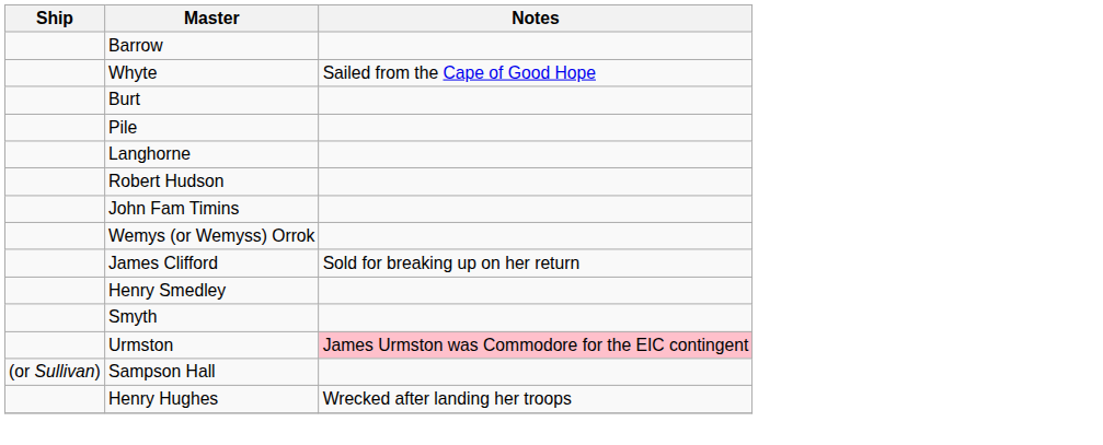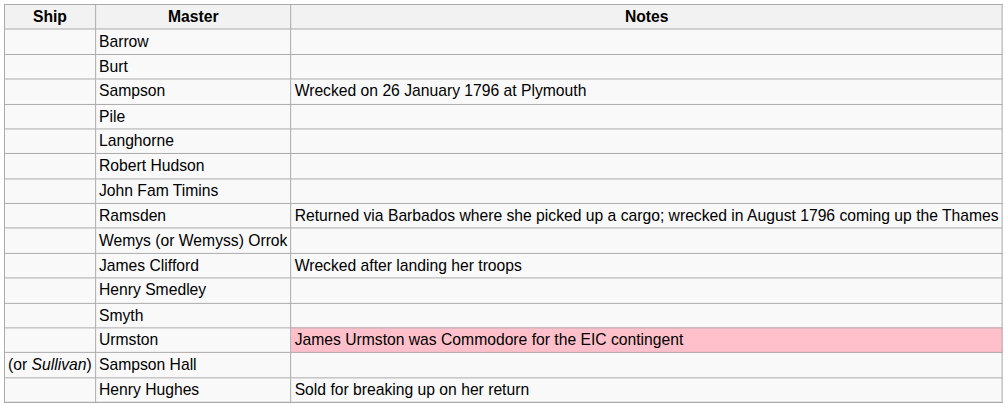- row: Whyte | Sailed from the Cape of Good Hope
+ row: Sampson | Wrecked on 26 January 1796 at Plymouth
+ row: Ramsden | Returned via Barbados where she picked up a cargo; wrecked in August 1796 coming up the Thames
James Clifford | Notes: Sold for breaking up on her return -> Wrecked after landing her troops
Henry Hughes | Notes: Wrecked after landing her troops -> Sold for breaking up on her return
